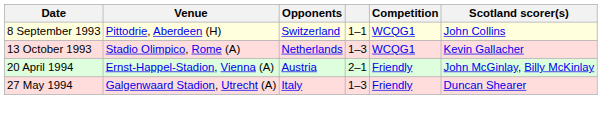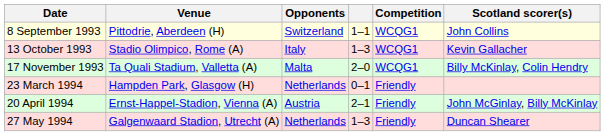13 October 1993 | Opponents: Netherlands -> Italy
+ row: 17 November 1993 | Ta Quali Stadium, Valletta (A) | Malta | 2–0 | WCQG1 | Billy McKinlay, Colin Hendry
+ row: 23 March 1994 | Hampden Park, Glasgow (H) | Netherlands | 0–1 | Friendly
27 May 1994 | Opponents: Italy -> Netherlands
